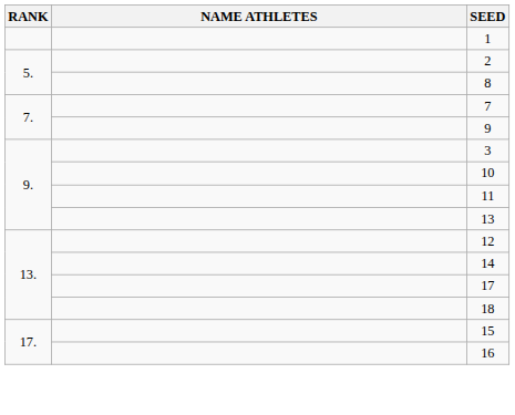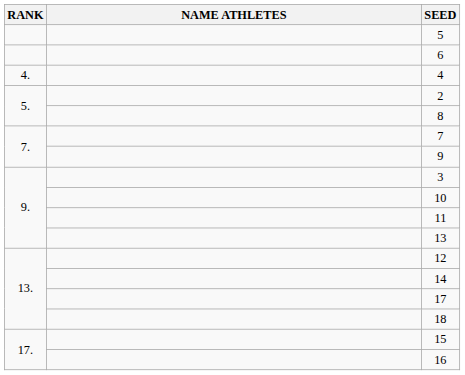- row: 1
+ row: 5
+ row: 6
+ row: 4. | 4
